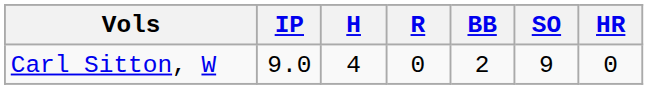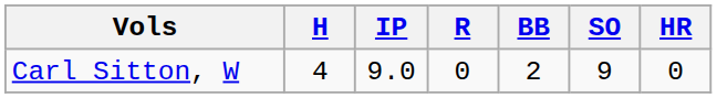columns swapped: IP <-> H
